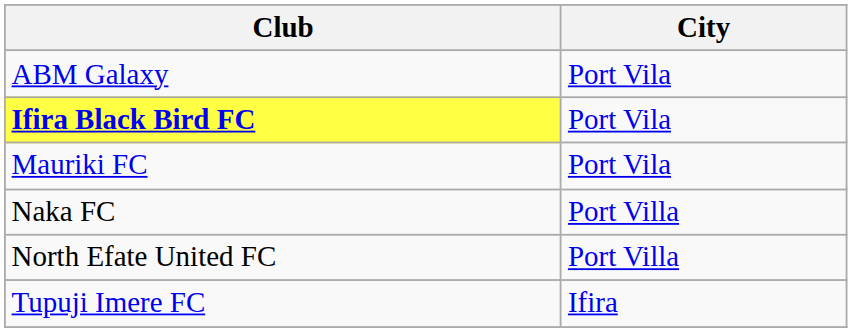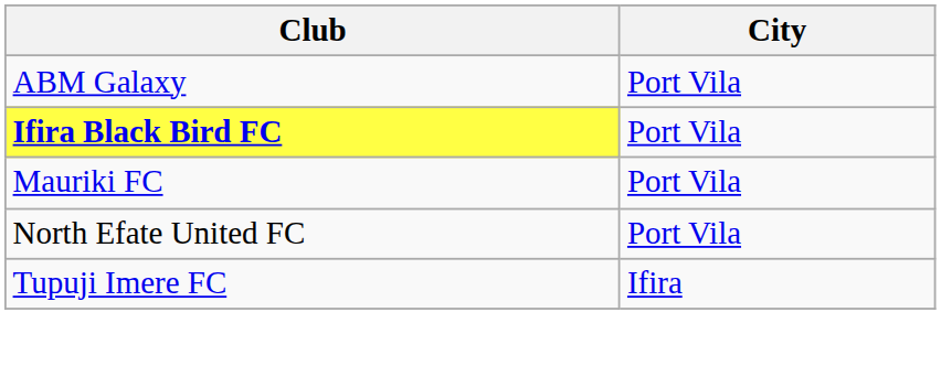- row: Naka FC | Port Villa
North Efate United FC | City: Port Villa -> Port Vila
